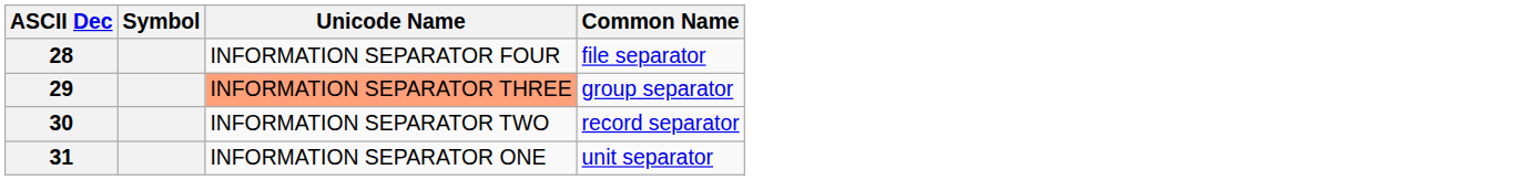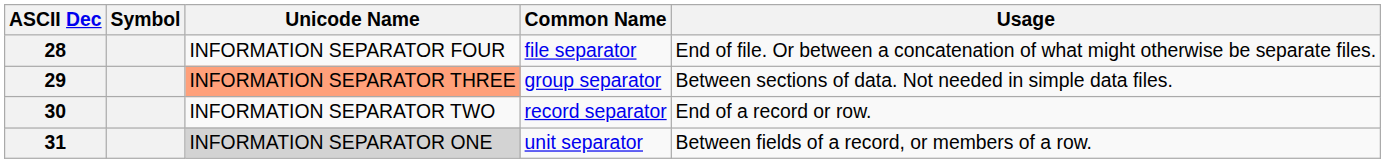+ column: Usage | End of file. Or between a concatenation of what might otherwise be separate files. | Between sections of data. Not needed in simple data files. | End of a record or row. | Between fields of a record, or members of a row.
31 | Unicode Name: no background -> lightgrey background
